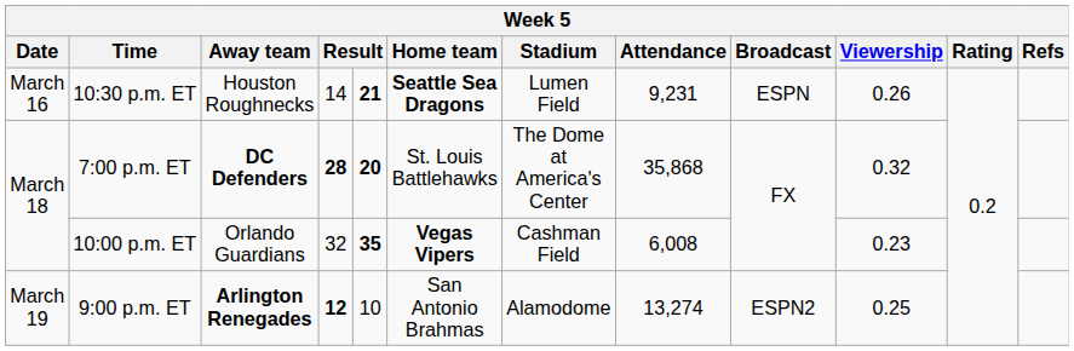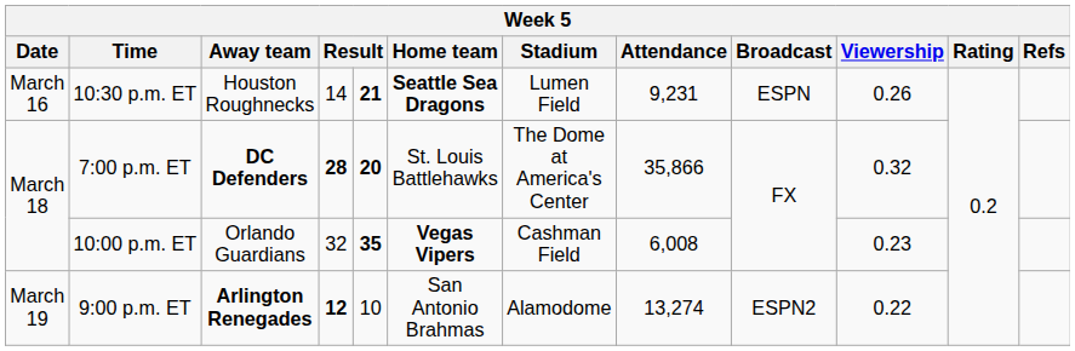7:00 p.m. ET | Attendance: 35,868 -> 35,866
9:00 p.m. ET | Viewership: 0.25 -> 0.22
